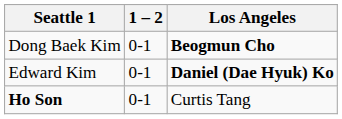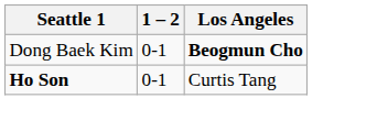- row: Edward Kim | 0-1 | Daniel (Dae Hyuk) Ko
